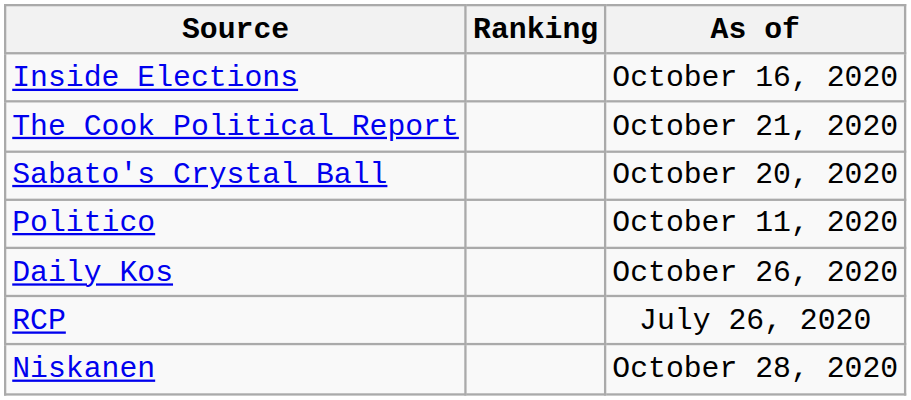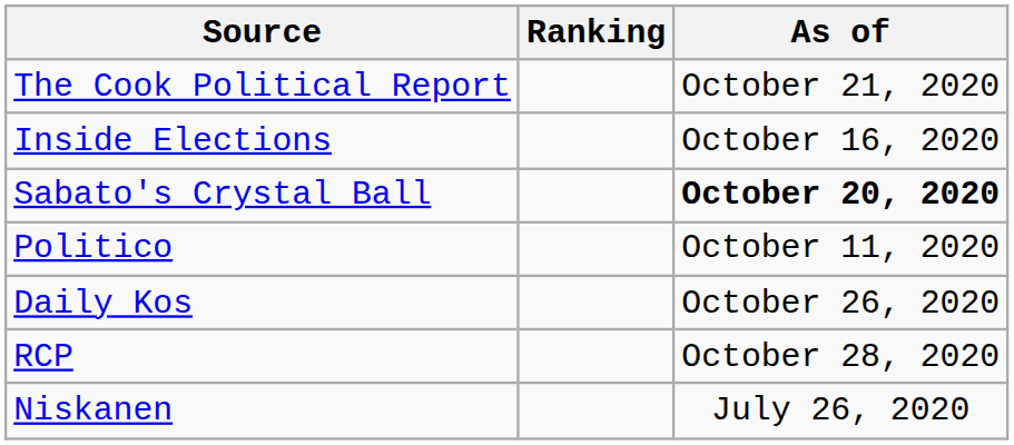rows swapped: The Cook Political Report <-> Inside Elections
Sabato's Crystal Ball | As of: normal -> bold
RCP | As of: July 26, 2020 -> October 28, 2020
Niskanen | As of: October 28, 2020 -> July 26, 2020
